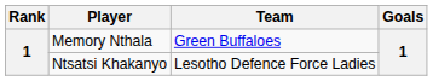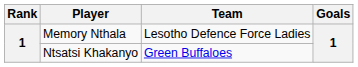Memory Nthala | Team: Green Buffaloes -> Lesotho Defence Force Ladies
Ntsatsi Khakanyo | Team: Lesotho Defence Force Ladies -> Green Buffaloes
